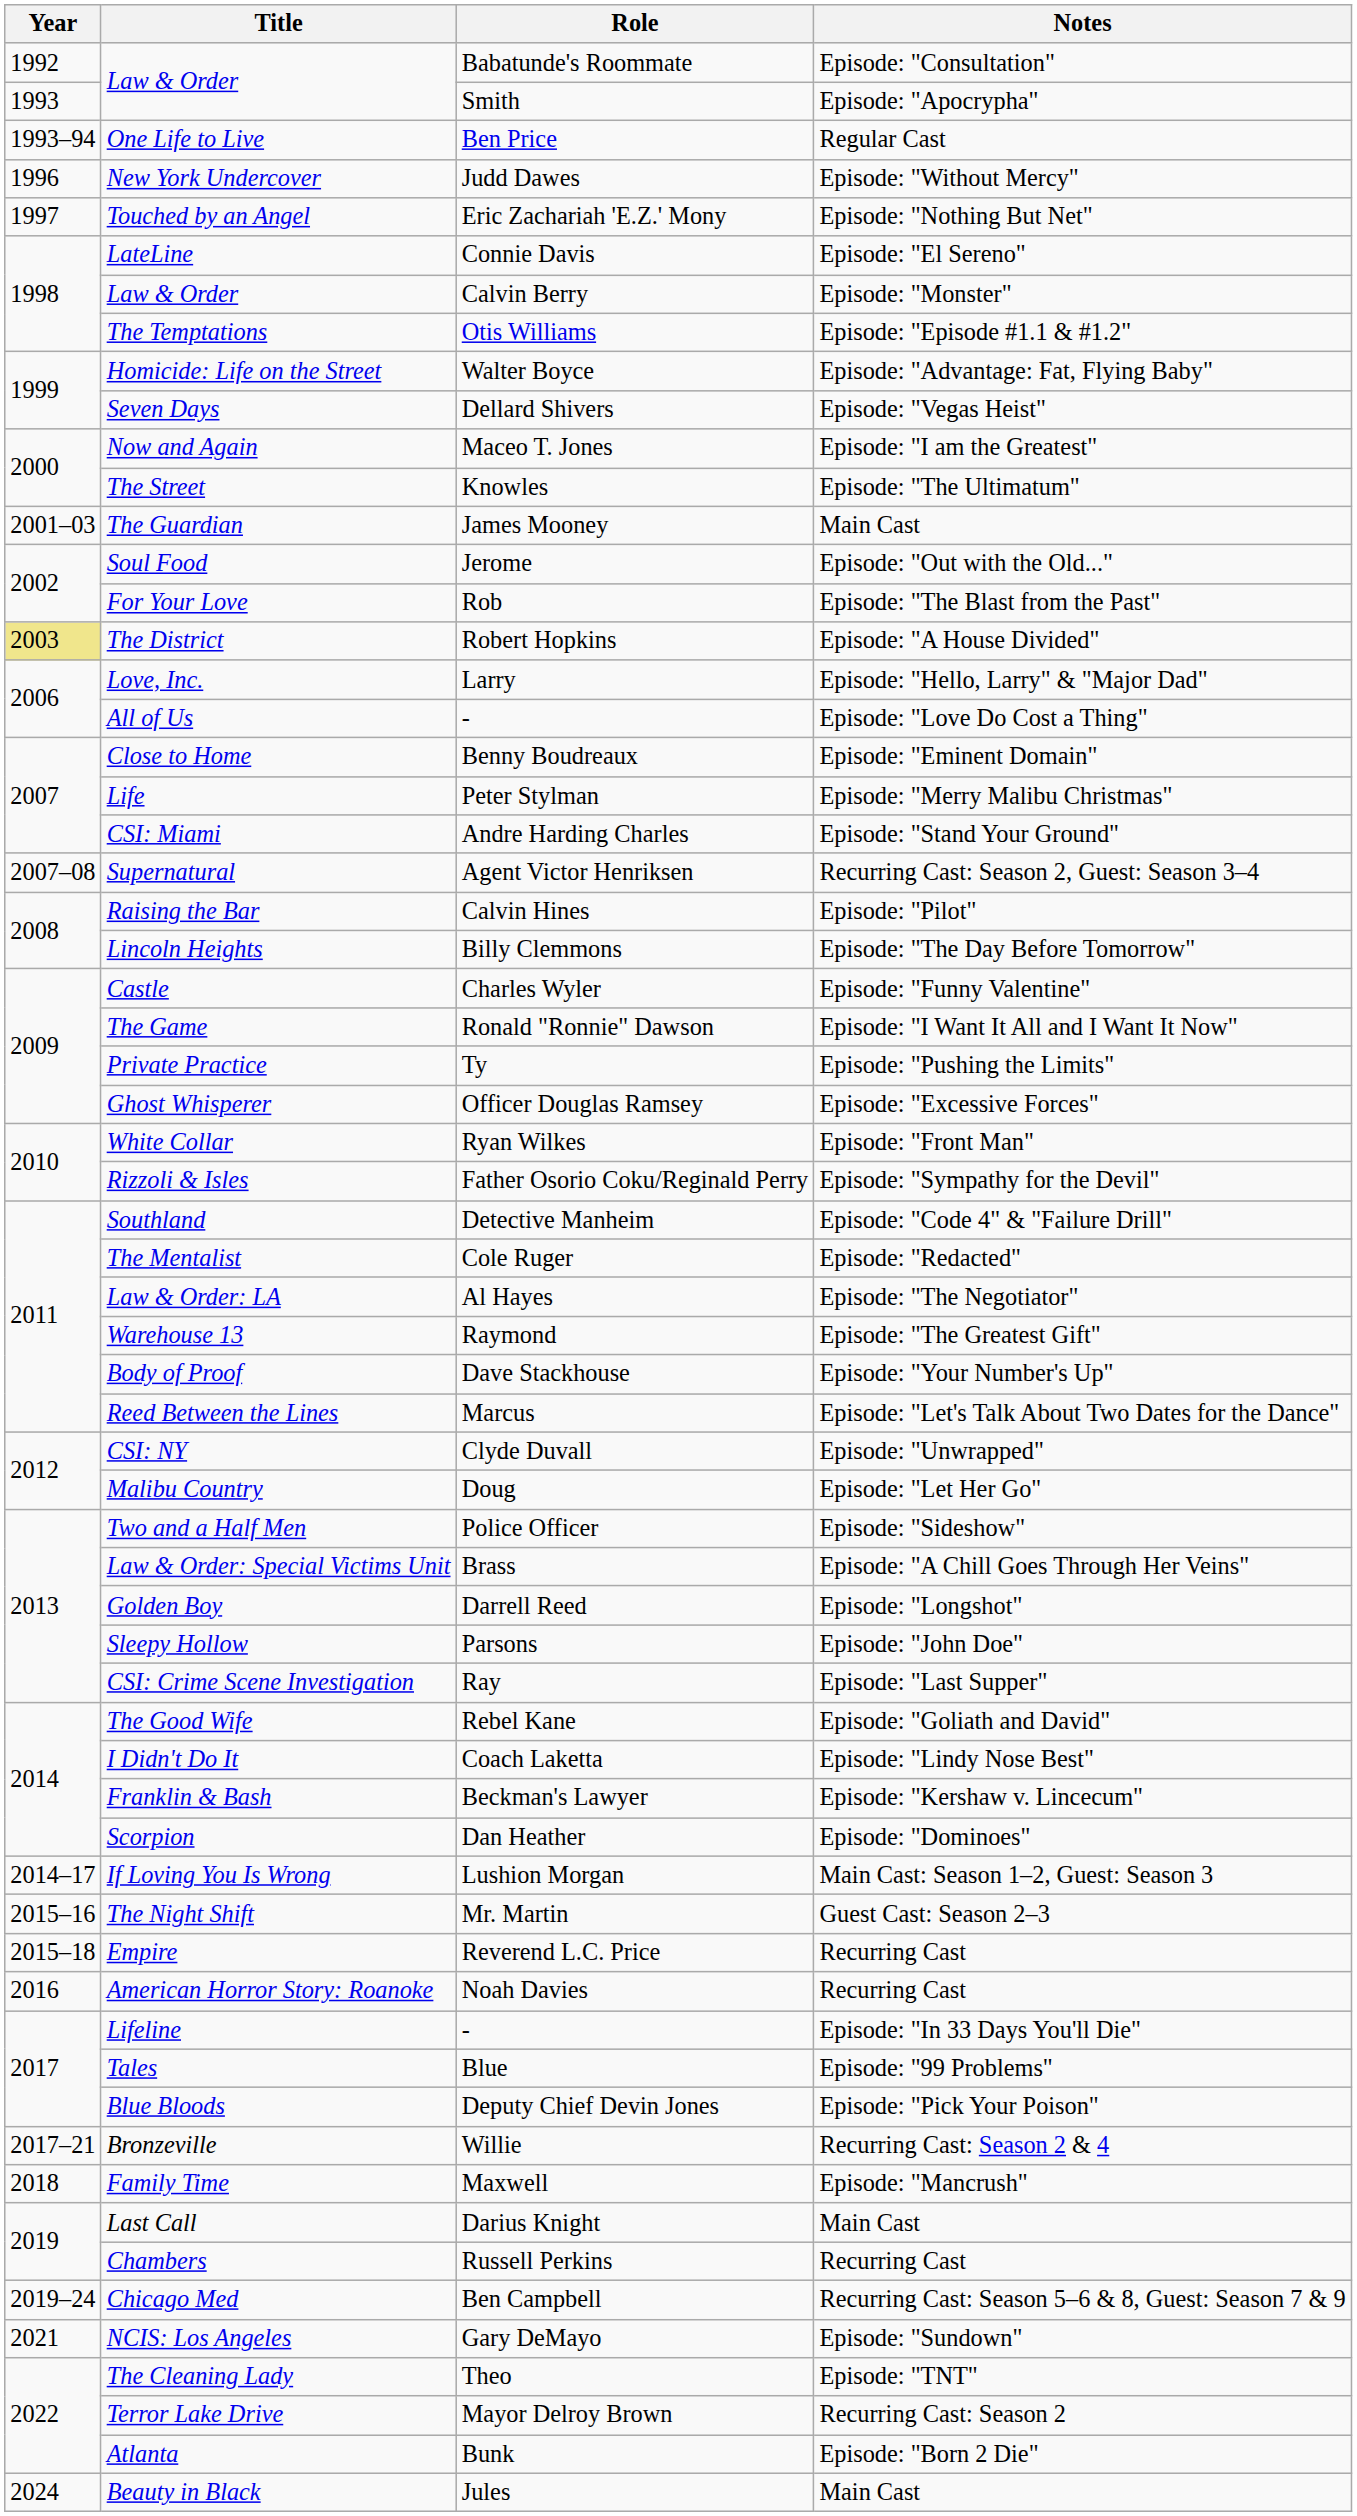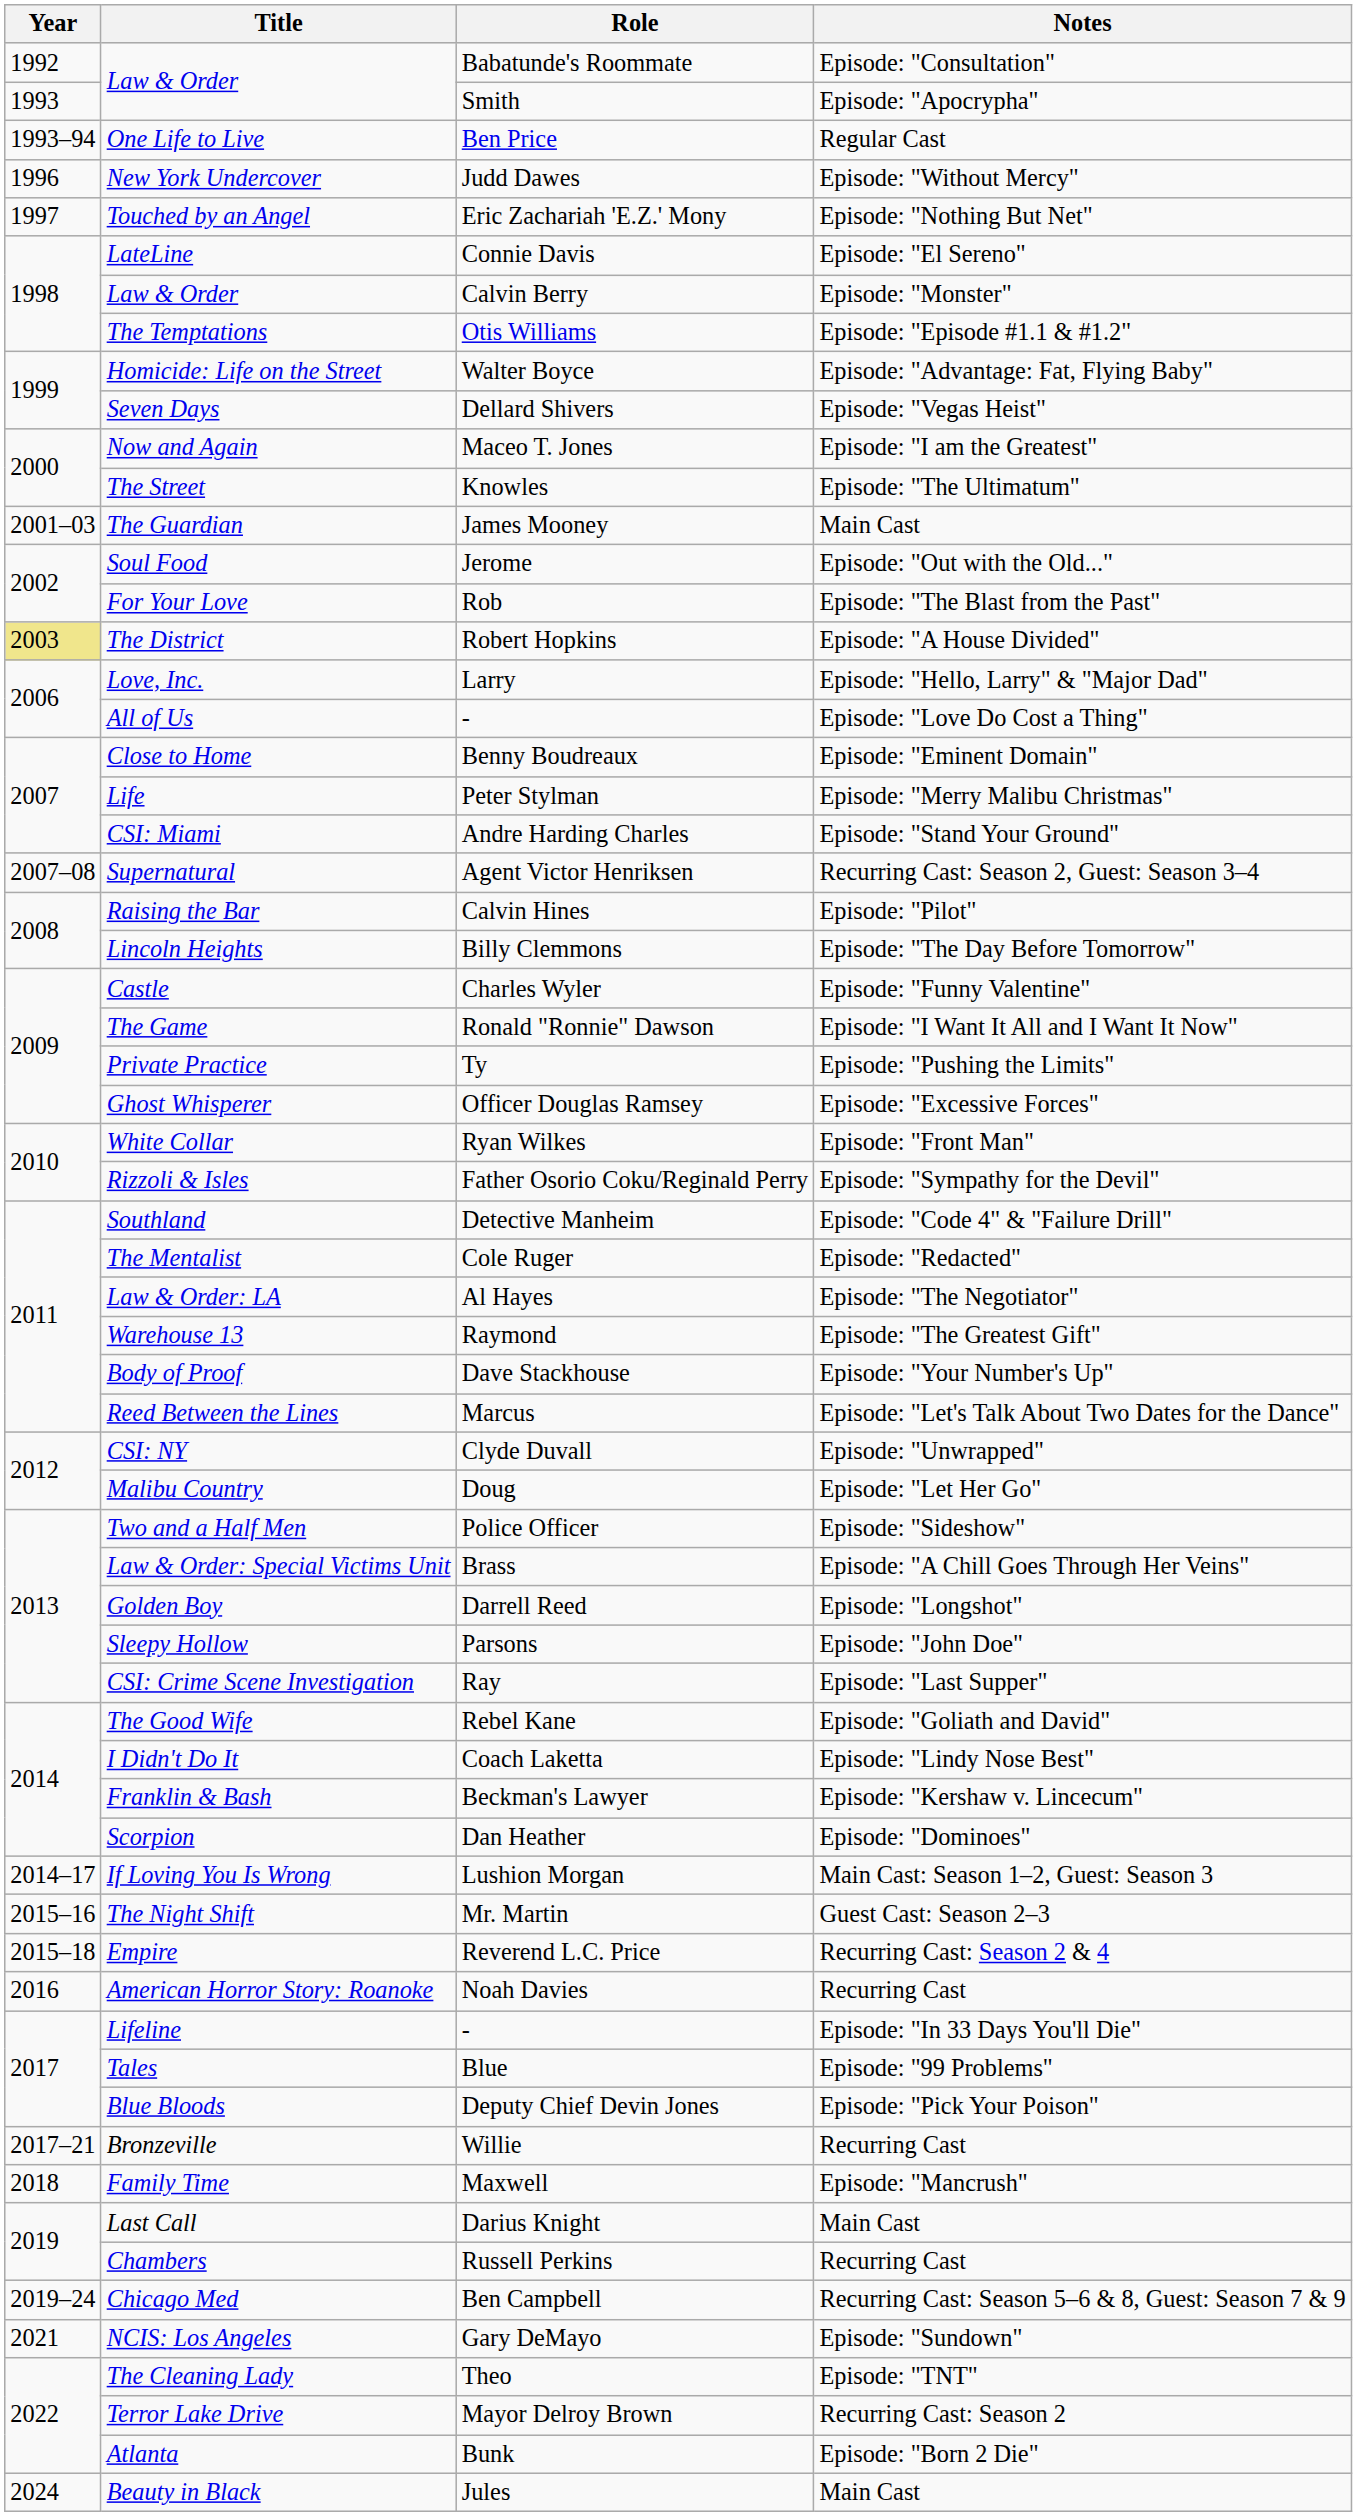Reverend L.C. Price | Notes: Recurring Cast -> Recurring Cast: Season 2 & 4
Willie | Notes: Recurring Cast: Season 2 & 4 -> Recurring Cast
